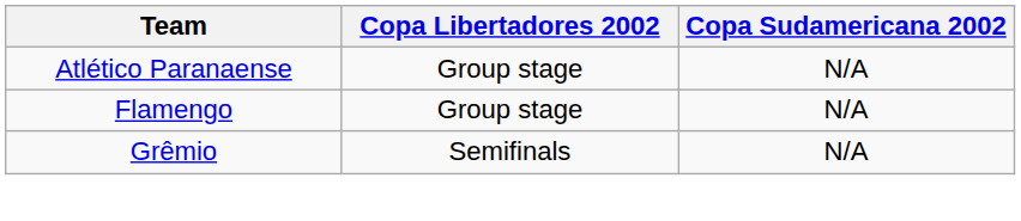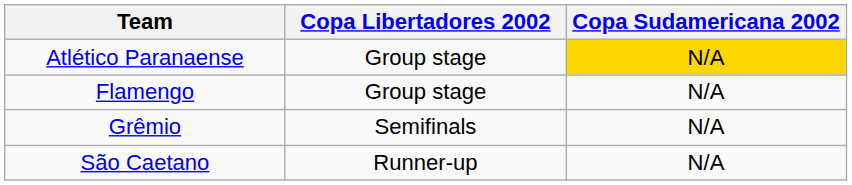Atlético Paranaense | Copa Sudamericana 2002: no background -> gold background
+ row: São Caetano | Runner-up | N/A
